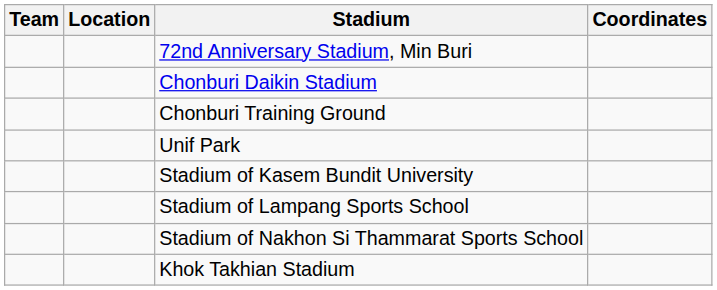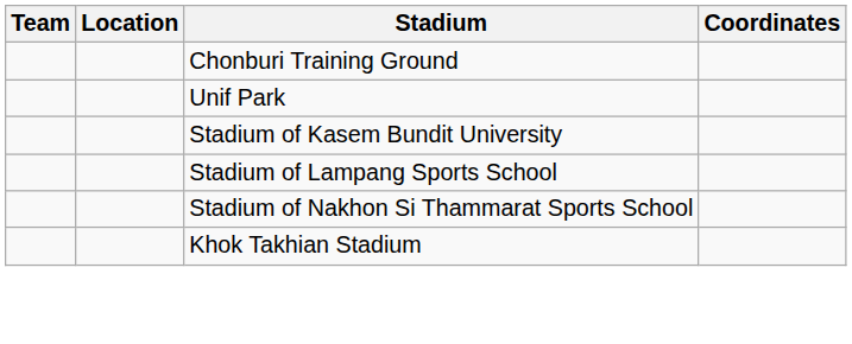- row: 72nd Anniversary Stadium, Min Buri
- row: Chonburi Daikin Stadium
